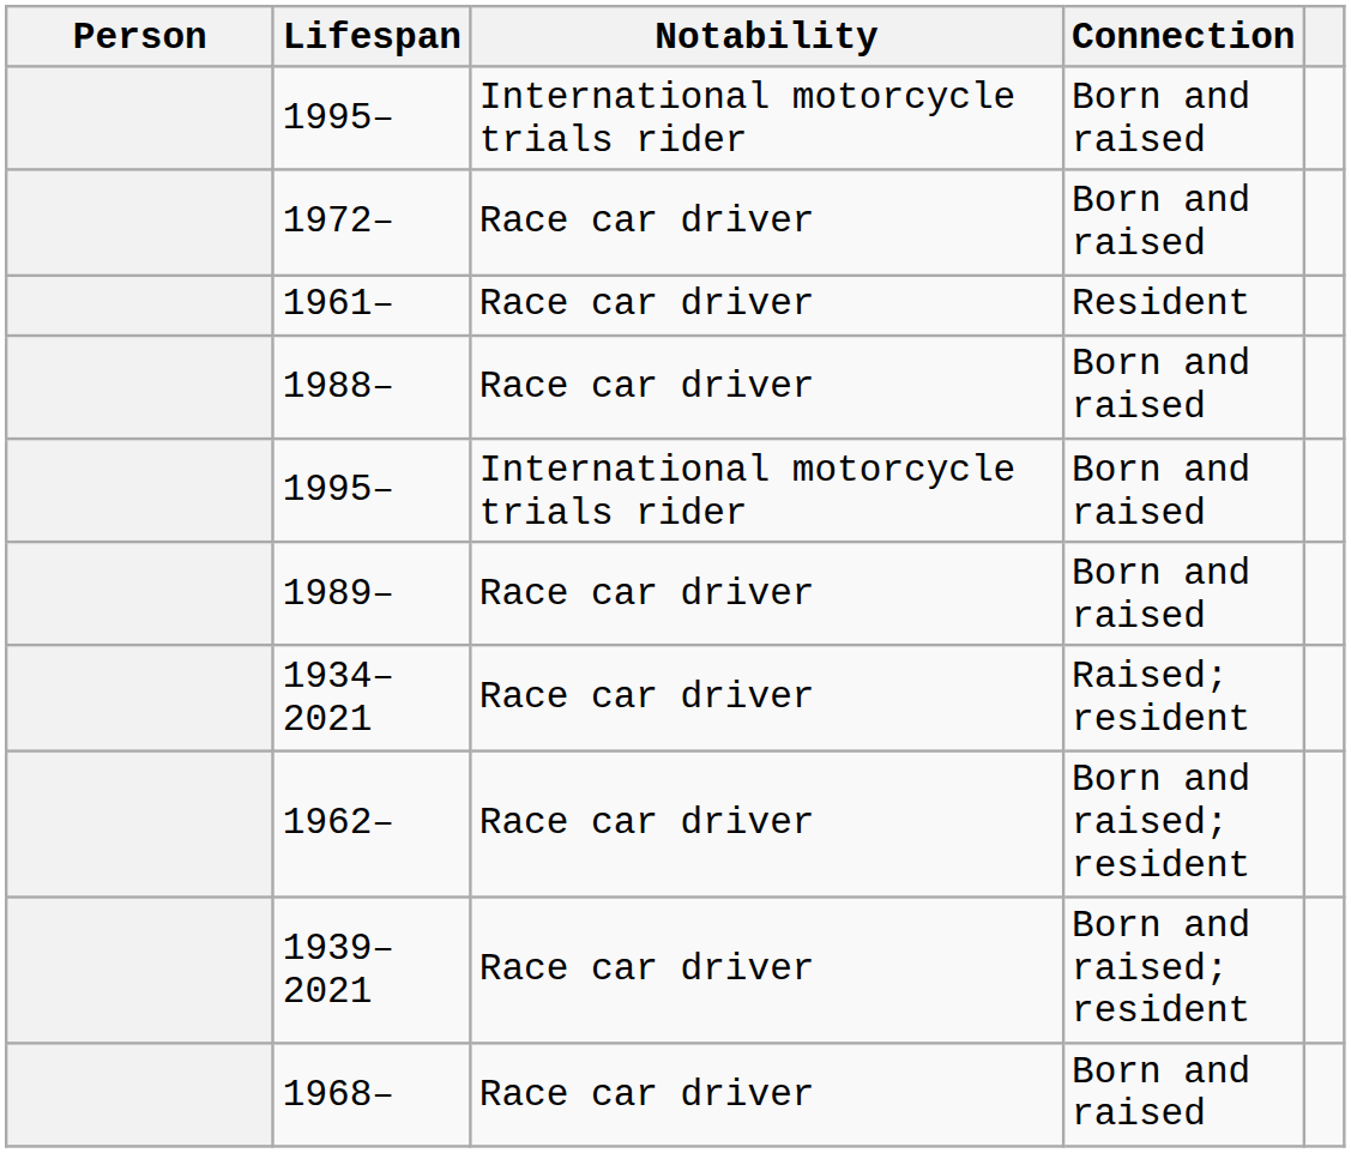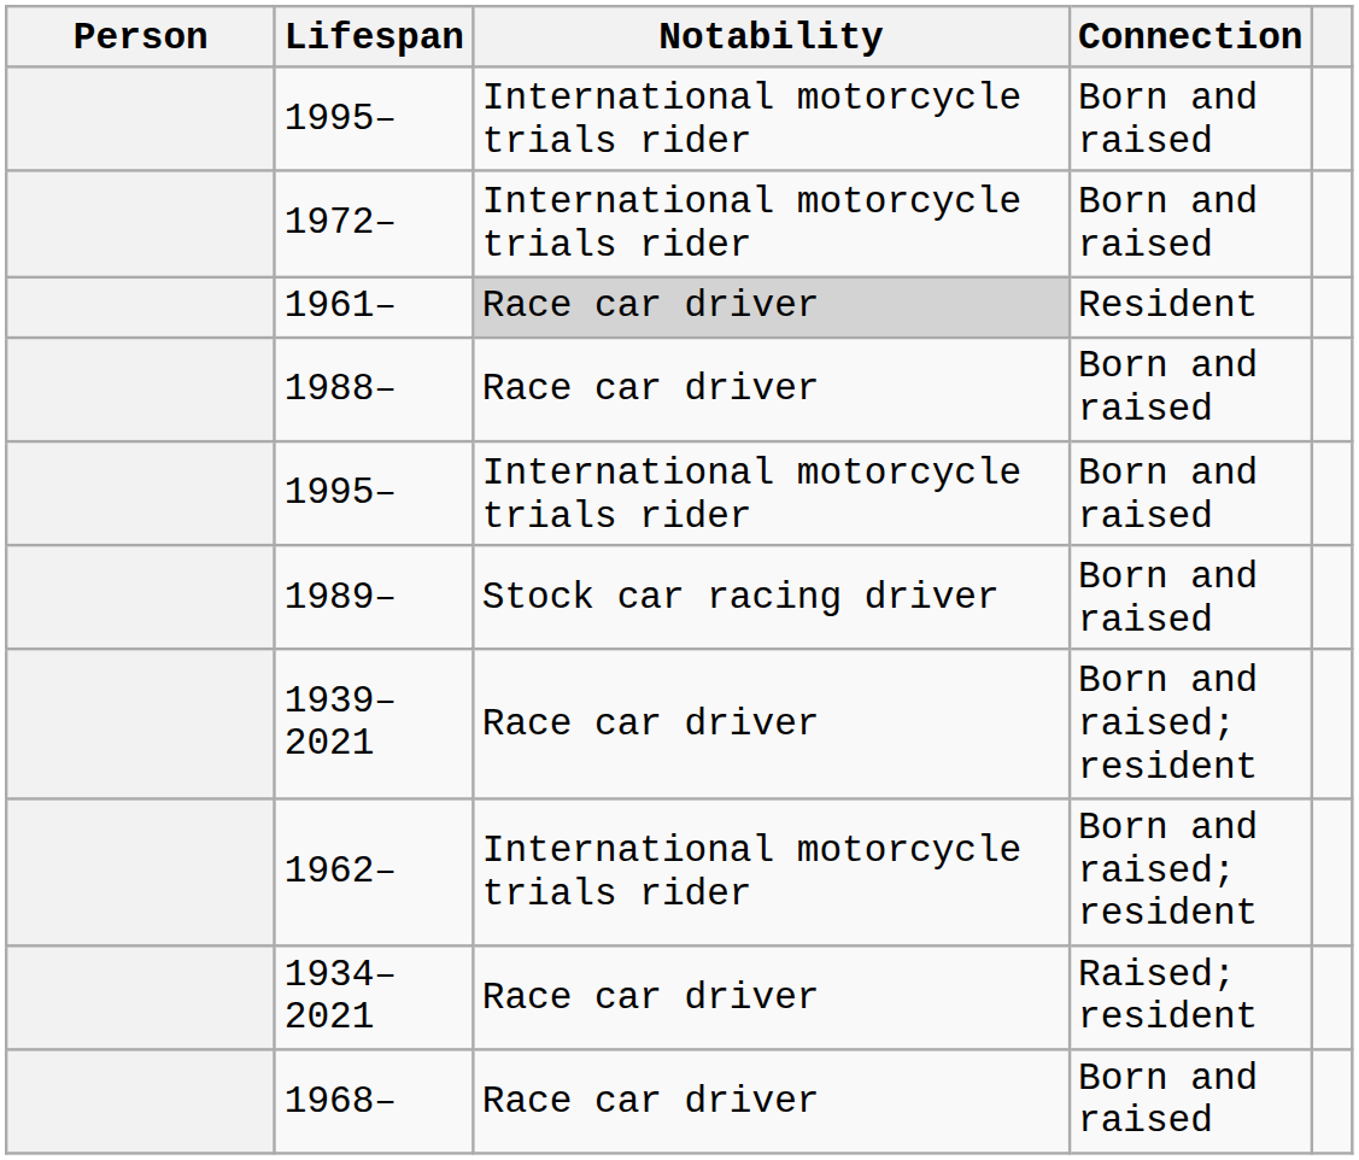1972– | Notability: Race car driver -> International motorcycle trials rider
1961– | Notability: no background -> lightgrey background
1989– | Notability: Race car driver -> Stock car racing driver
rows swapped: 1939–2021 <-> 1934–2021
1962– | Notability: Race car driver -> International motorcycle trials rider
